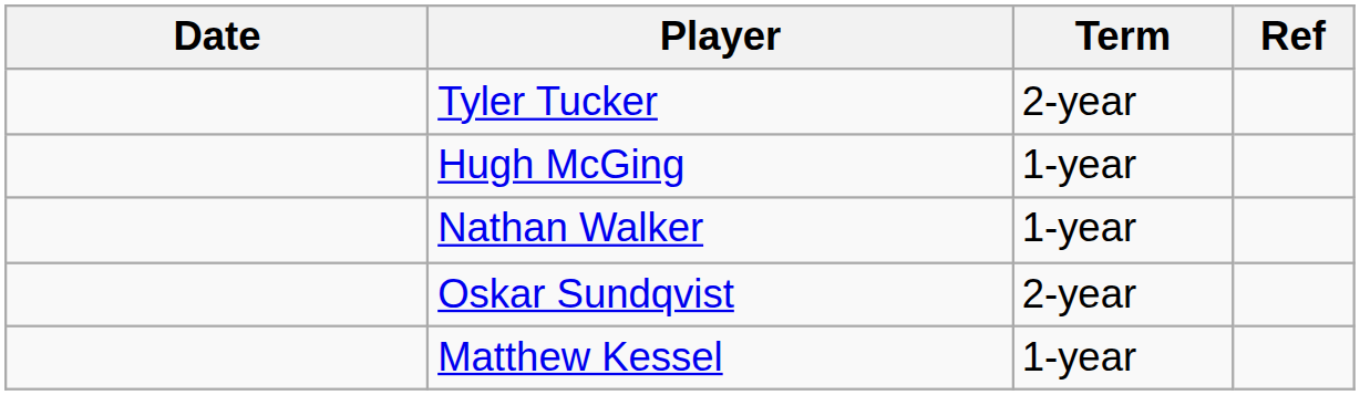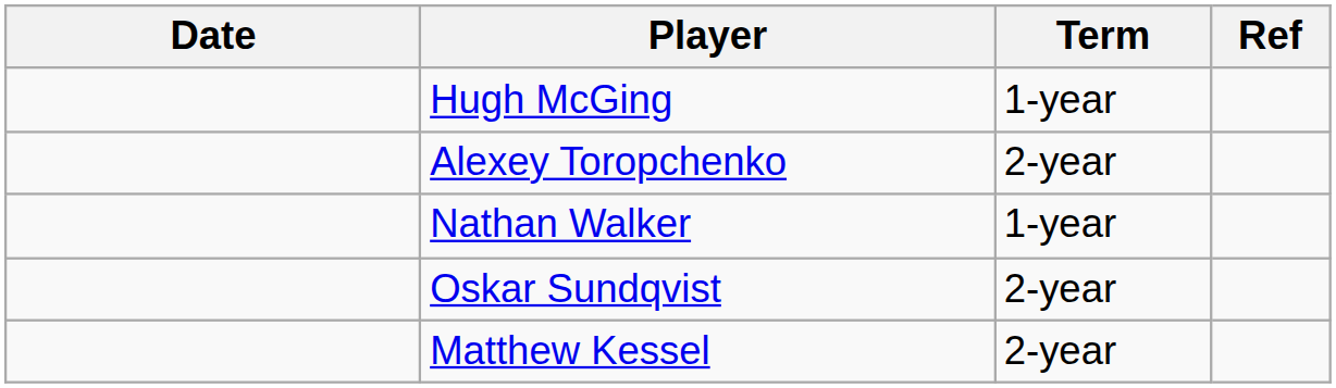- row: Tyler Tucker | 2-year
+ row: Alexey Toropchenko | 2-year
Matthew Kessel | Term: 1-year -> 2-year
